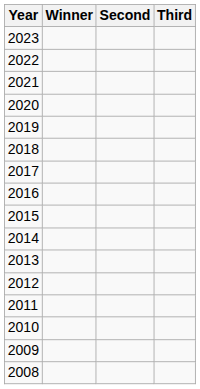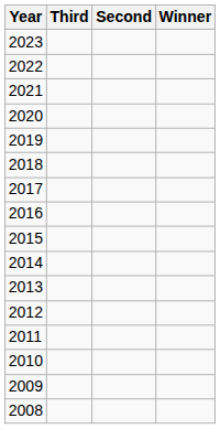columns swapped: Winner <-> Third
